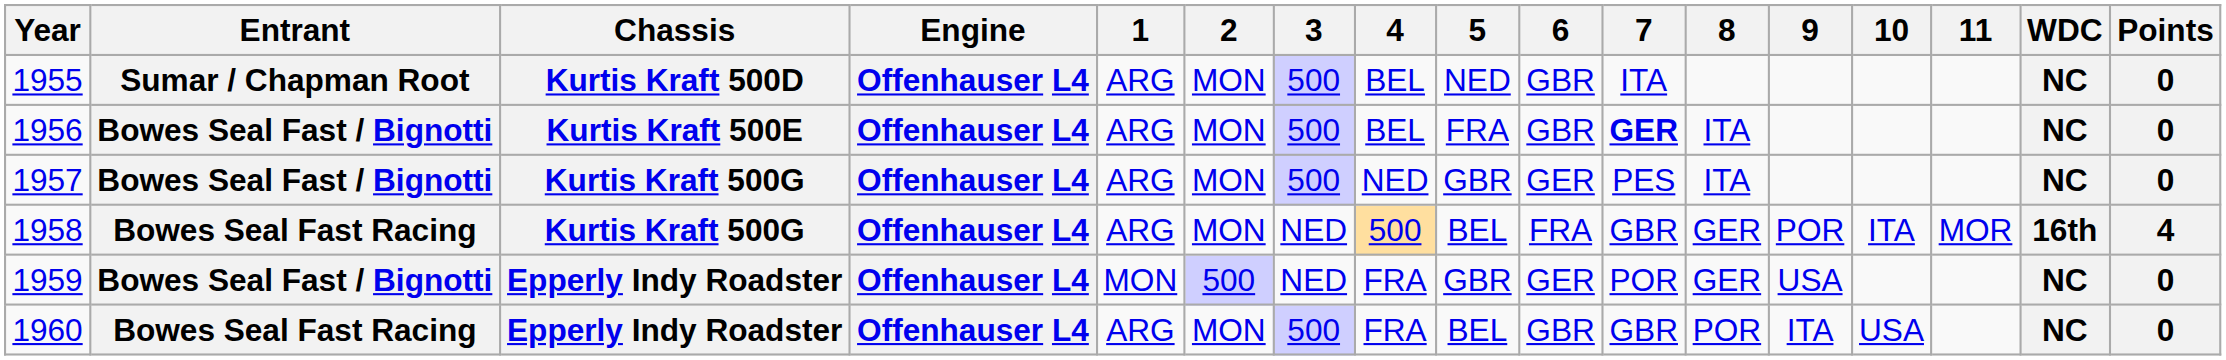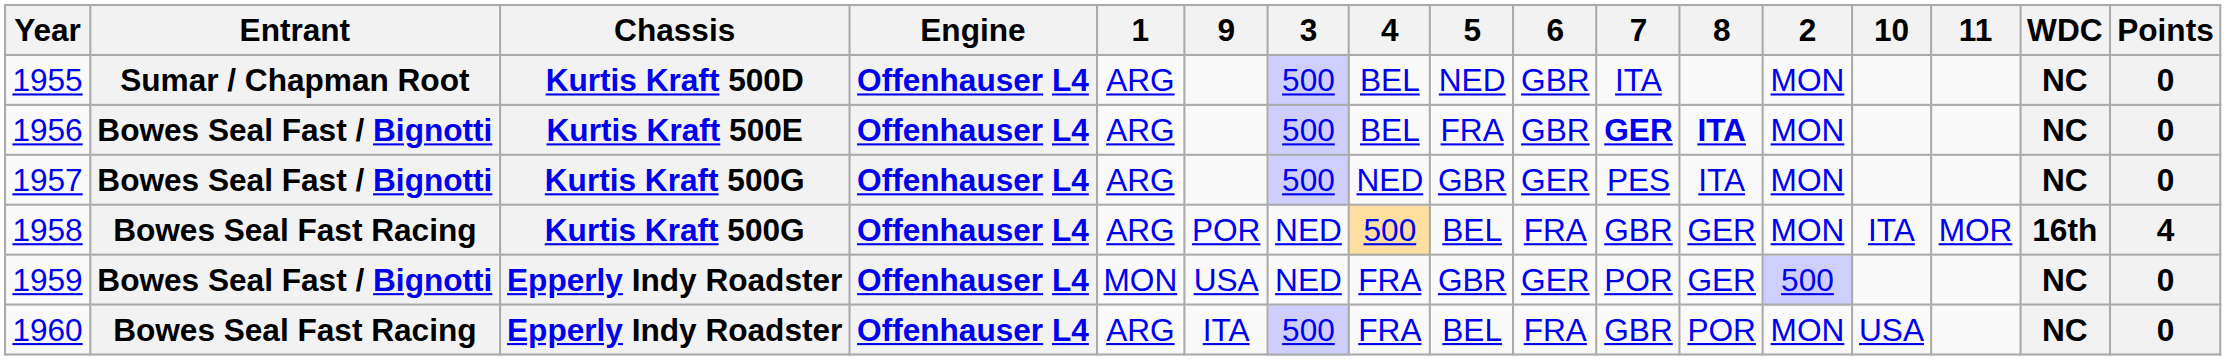columns swapped: 2 <-> 9
1956 | 8: normal -> bold
1960 | 6: GBR -> FRA
